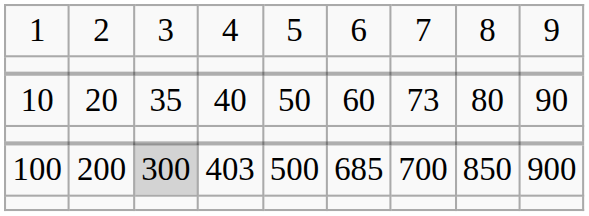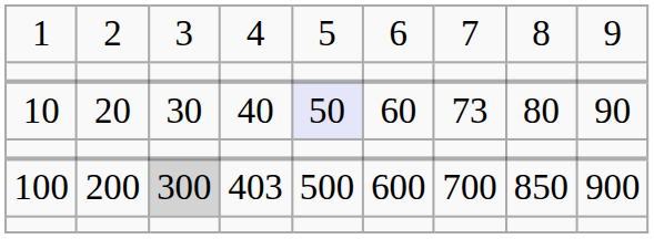10 | column 3: 35 -> 30
10 | column 5: no background -> lavender background
100 | column 6: 685 -> 600
